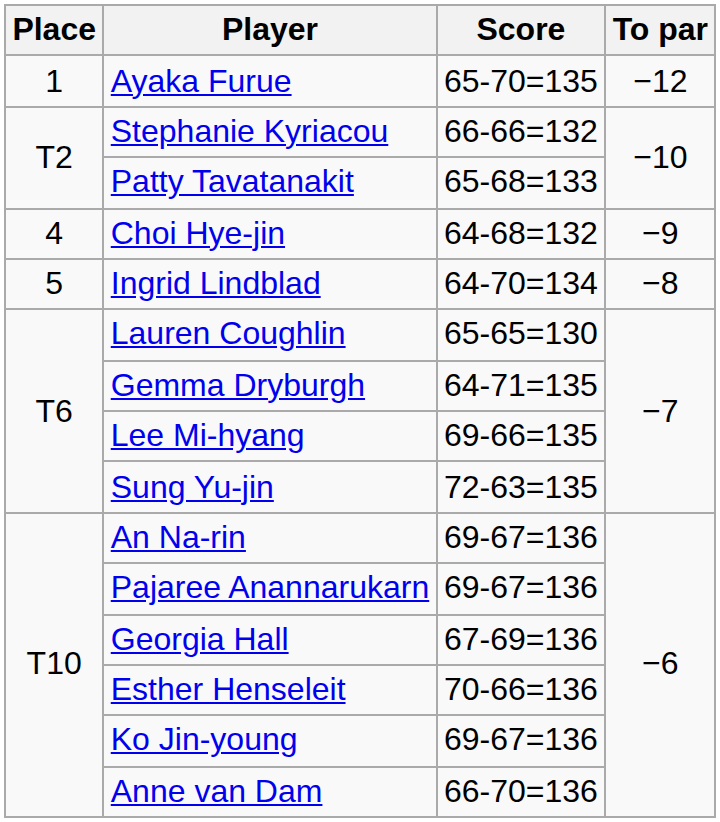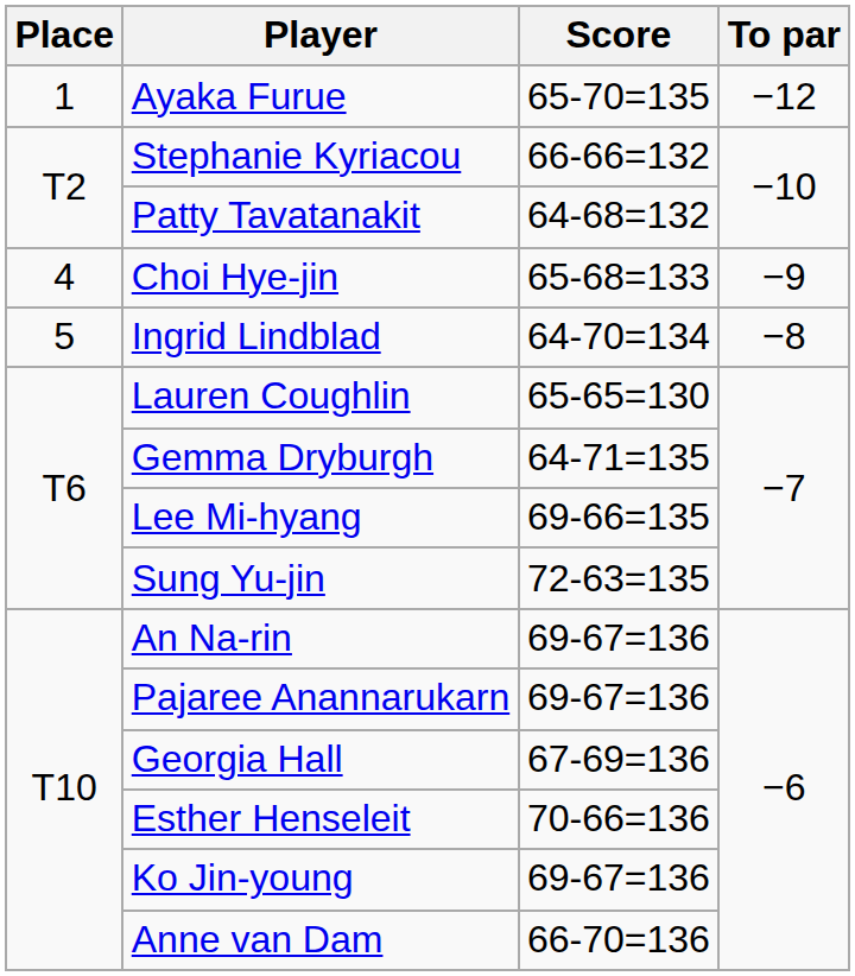Patty Tavatanakit | Score: 65-68=133 -> 64-68=132
Choi Hye-jin | Score: 64-68=132 -> 65-68=133
